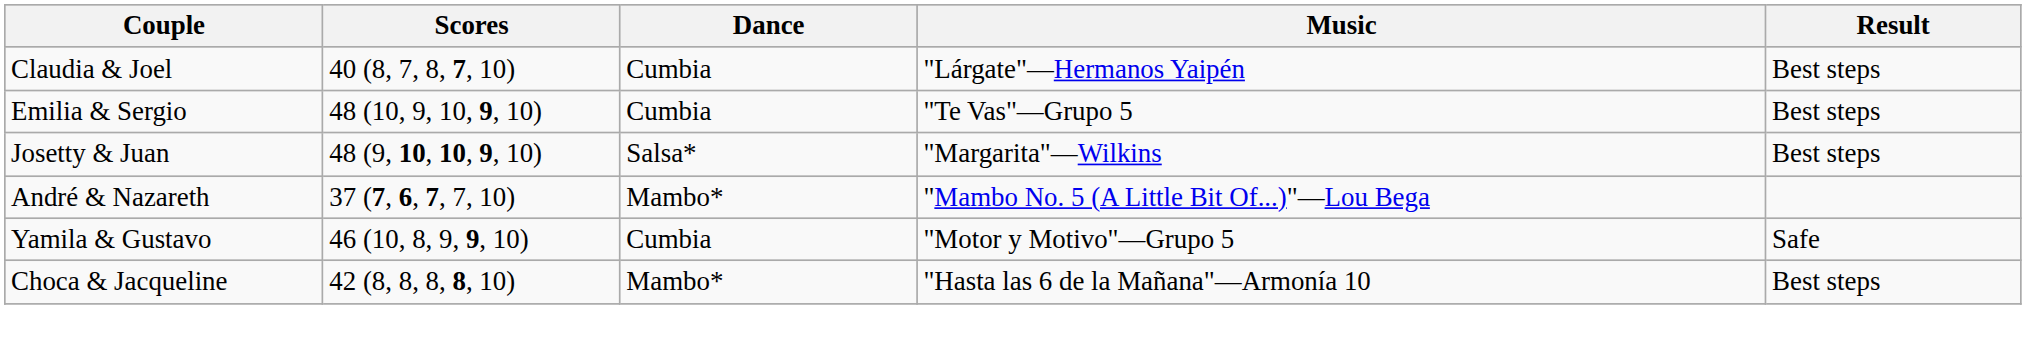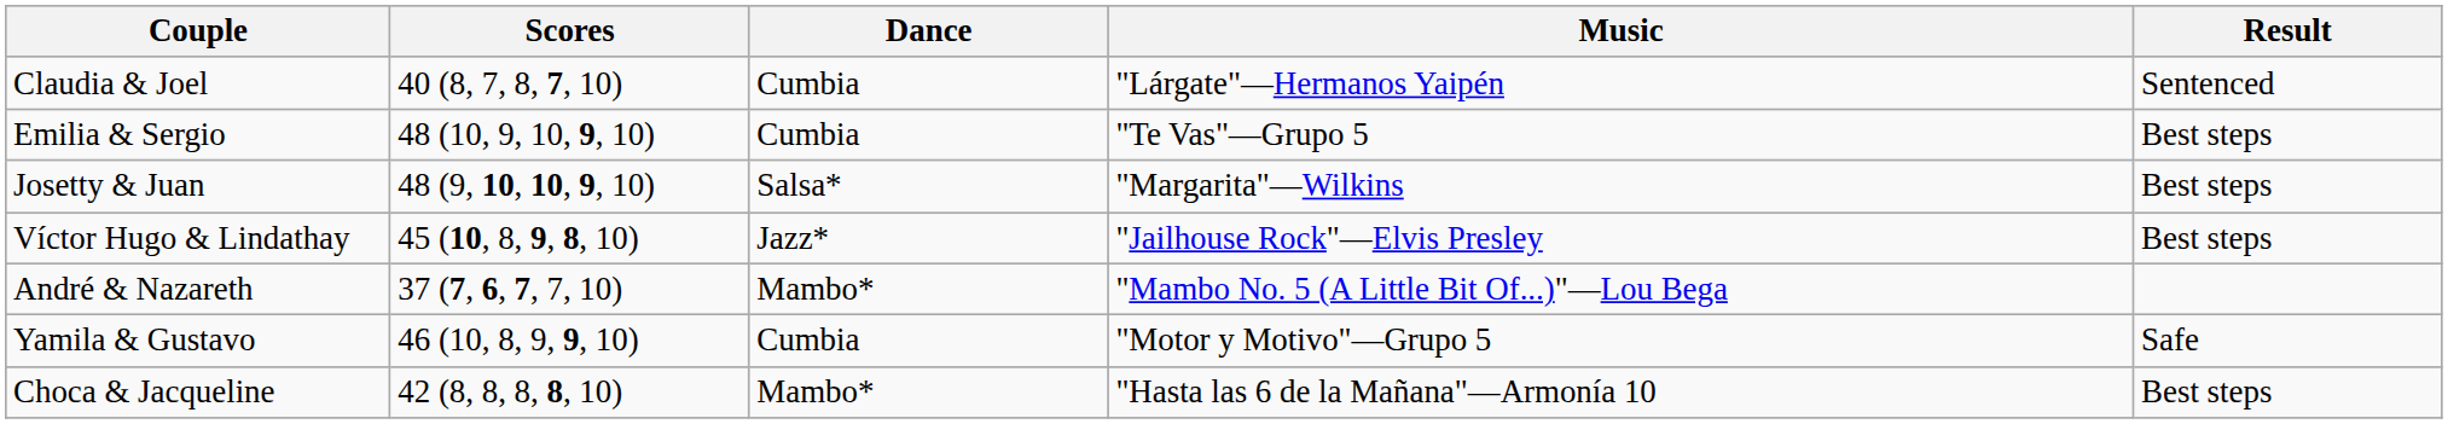Claudia & Joel | Result: Best steps -> Sentenced
+ row: Víctor Hugo & Lindathay | 45 (10, 8, 9, 8, 10) | Jazz* | "Jailhouse Rock"—Elvis Presley | Best steps
